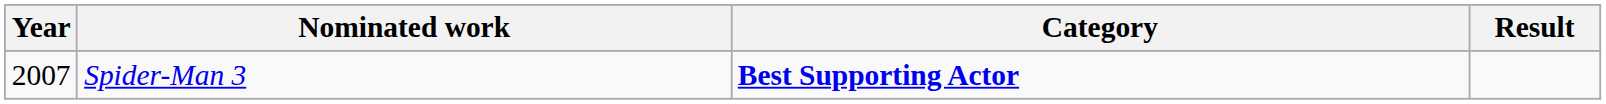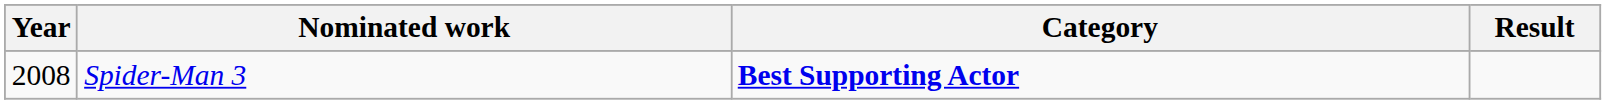Spider-Man 3 | Year: 2007 -> 2008
